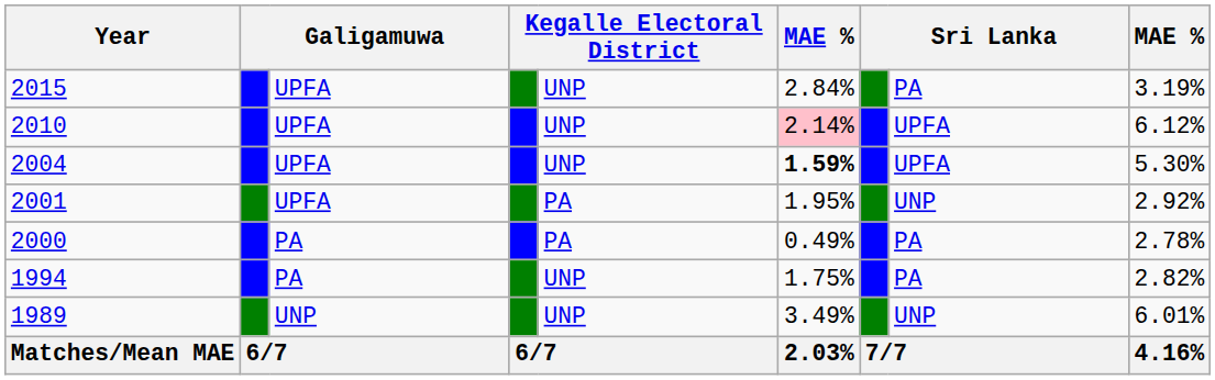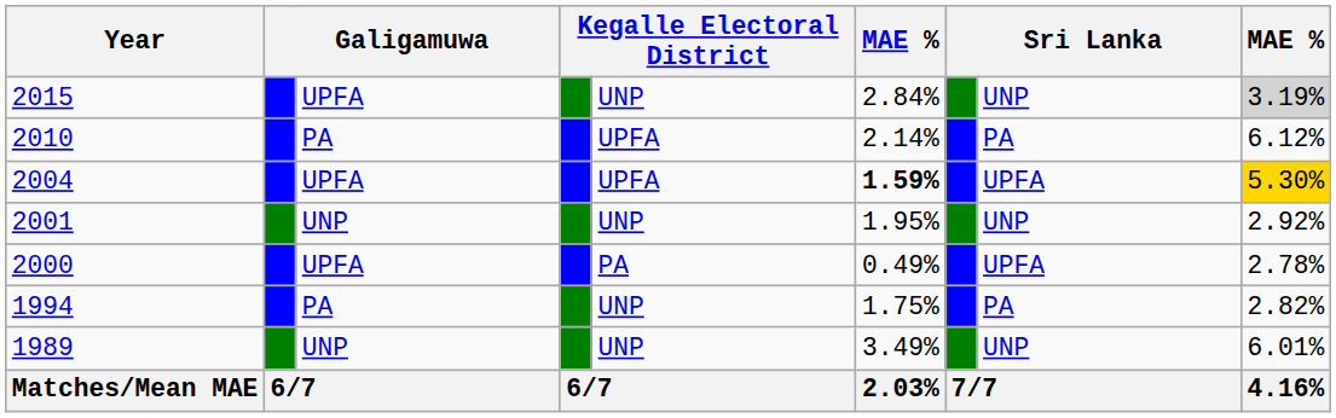2015 | column 8: PA -> UNP
2015 | column 9: no background -> lightgrey background
2010 | column 3: UPFA -> PA
2010 | column 5: UNP -> UPFA
2010 | column 6: pink background -> no background
2010 | column 8: UPFA -> PA
2004 | column 5: UNP -> UPFA
2004 | column 9: no background -> gold background
2001 | column 3: UPFA -> UNP
2001 | column 5: PA -> UNP
2000 | column 3: PA -> UPFA
2000 | column 8: PA -> UPFA
